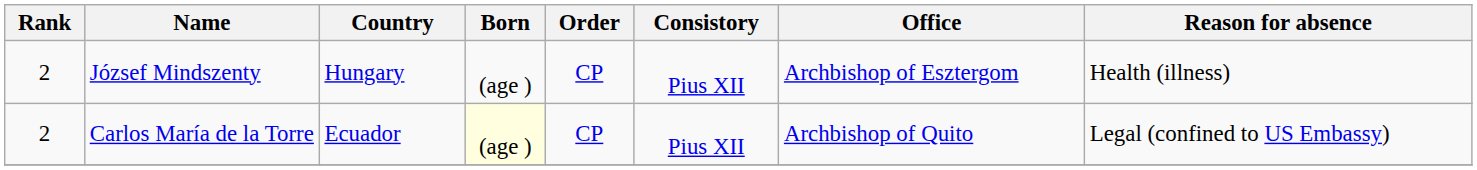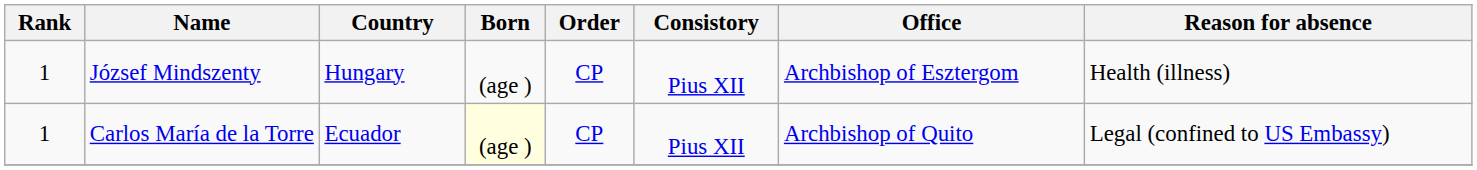József Mindszenty | Rank: 2 -> 1
Carlos María de la Torre | Rank: 2 -> 1
